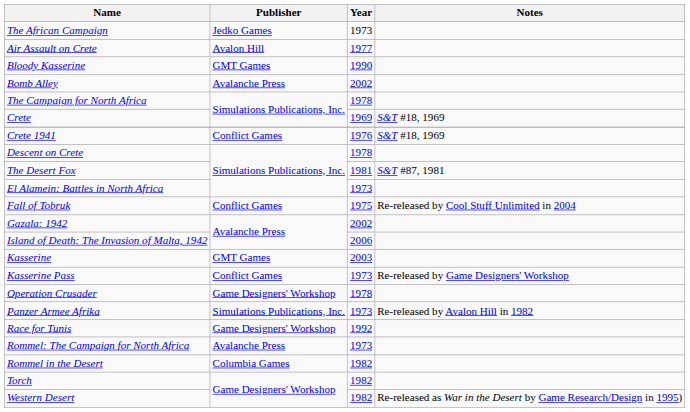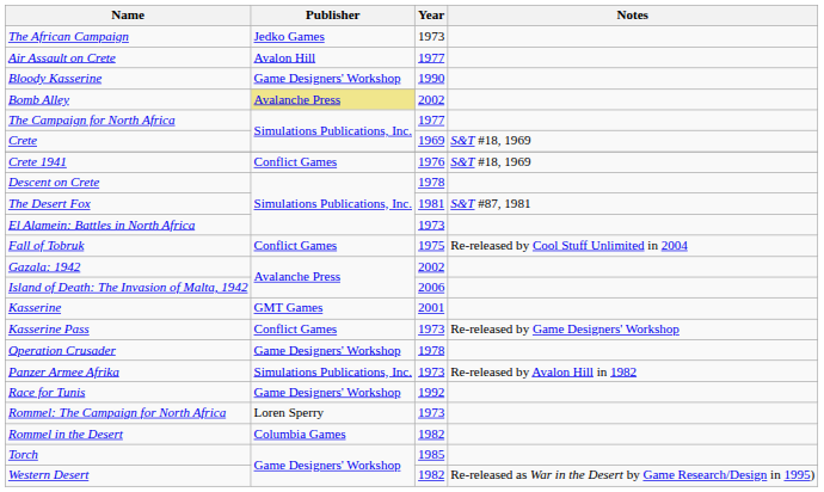Bloody Kasserine | Publisher: GMT Games -> Game Designers' Workshop
Bomb Alley | Publisher: no background -> khaki background
The Campaign for North Africa | Year: 1978 -> 1977
Kasserine | Year: 2003 -> 2001
Rommel: The Campaign for North Africa | Publisher: Avalanche Press -> Loren Sperry
Torch | Year: 1982 -> 1985
